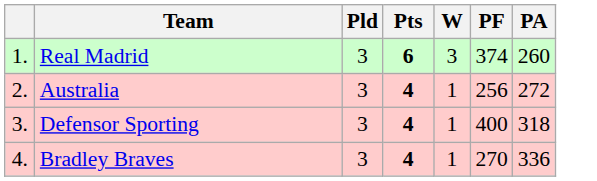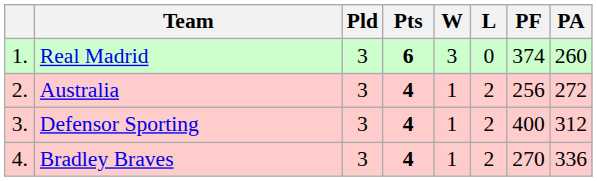+ column: L | 0 | 2 | 2 | 2
Defensor Sporting | PA: 318 -> 312
